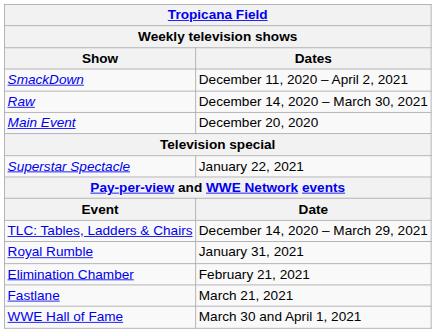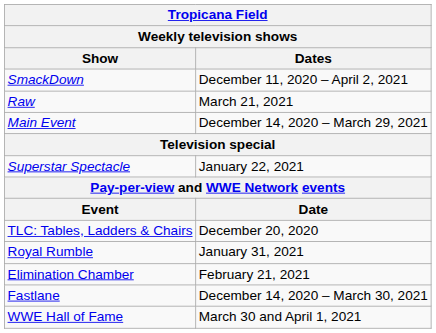Raw | Weekly television shows / Dates: December 14, 2020 – March 30, 2021 -> March 21, 2021
Main Event | Weekly television shows / Dates: December 20, 2020 -> December 14, 2020 – March 29, 2021
TLC: Tables, Ladders & Chairs | Weekly television shows / Dates: December 14, 2020 – March 29, 2021 -> December 20, 2020
Fastlane | Weekly television shows / Dates: March 21, 2021 -> December 14, 2020 – March 30, 2021
